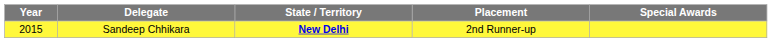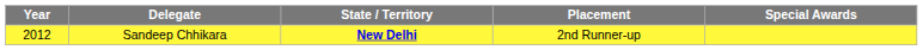Sandeep Chhikara | Year: 2015 -> 2012
